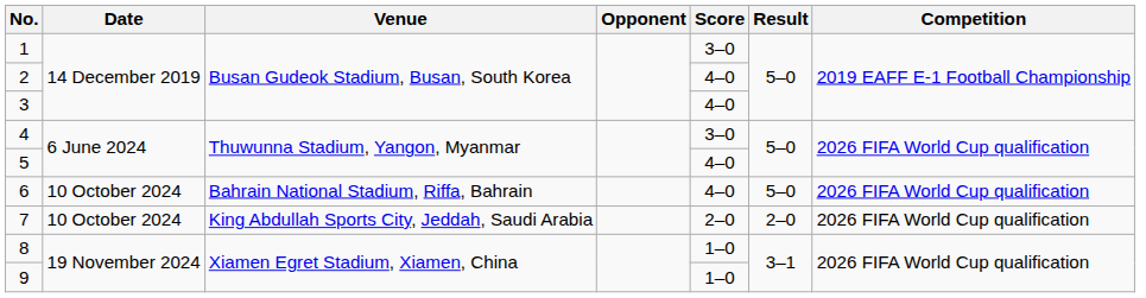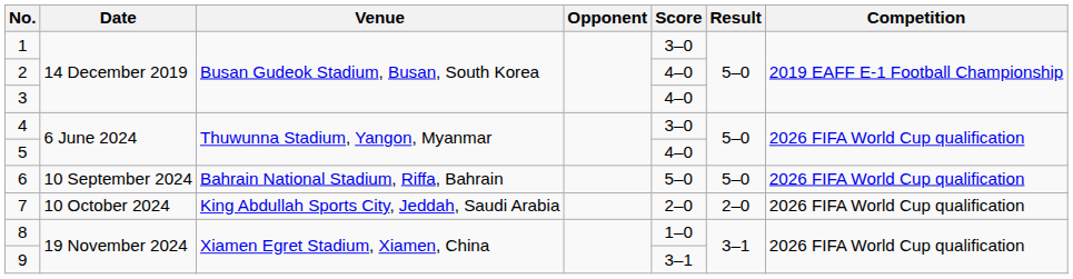6 | Date: 10 October 2024 -> 10 September 2024
6 | Score: 4–0 -> 5–0
9 | Score: 1–0 -> 3–1
